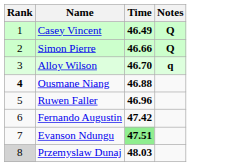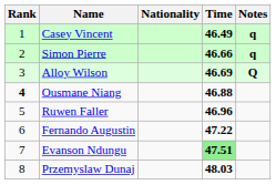+ column: Nationality
Casey Vincent | Notes: Q -> q
Simon Pierre | Notes: Q -> q
Alloy Wilson | Time: 46.70 -> 46.69
Alloy Wilson | Notes: q -> Q
Fernando Augustin | Time: 47.42 -> 47.22
Przemyslaw Dunaj | Rank: lightgrey background -> no background
